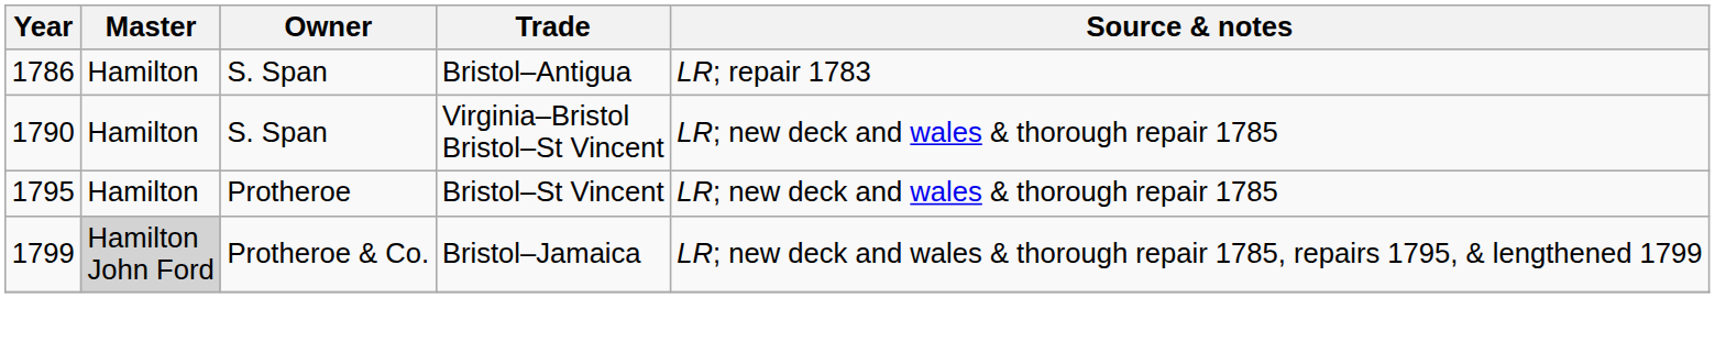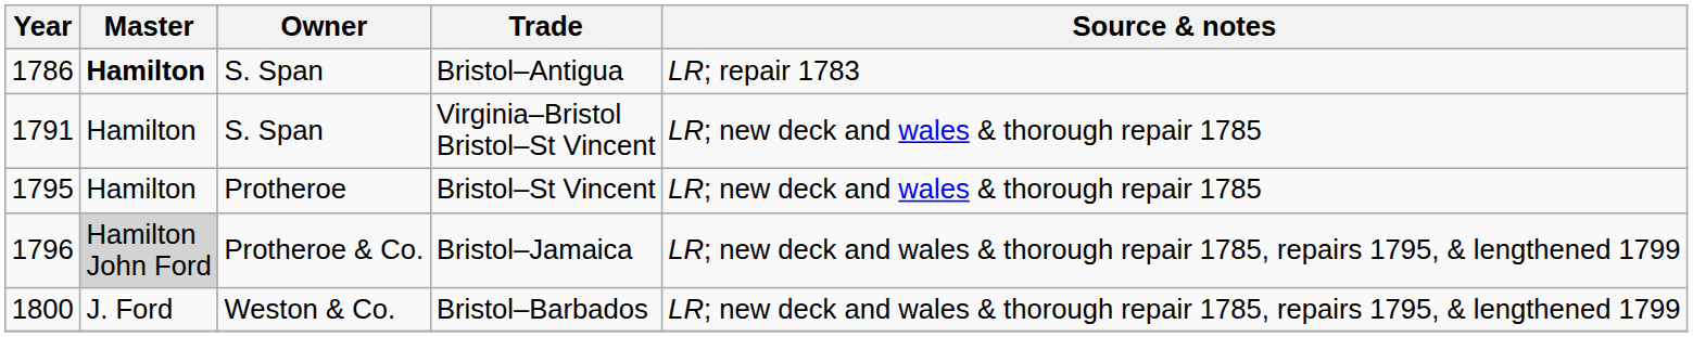Bristol–Antigua | Master: normal -> bold
Virginia–Bristol Bristol–St Vincent | Year: 1790 -> 1791
Bristol–Jamaica | Year: 1799 -> 1796
+ row: 1800 | J. Ford | Weston & Co. | Bristol–Barbados | LR; new deck and wales & thorough repair 1785, repairs 1795, & lengthened 1799
